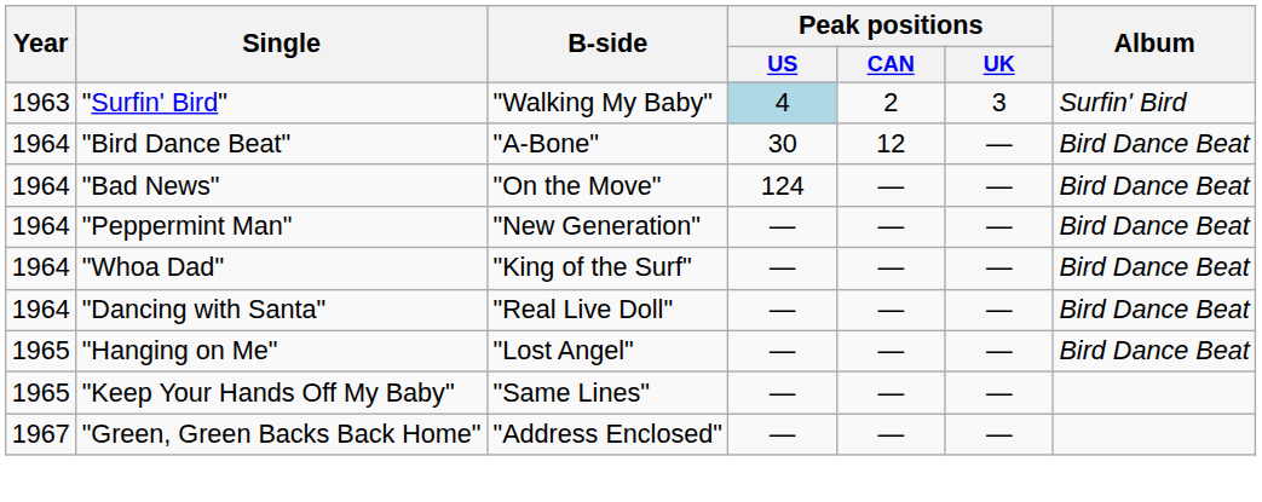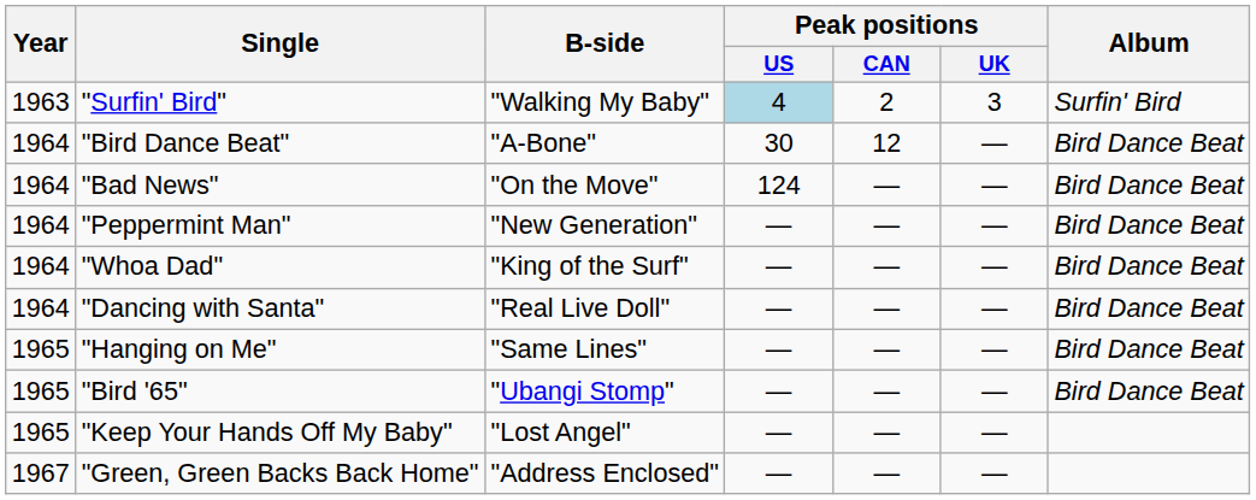"Hanging on Me" | B-side: "Lost Angel" -> "Same Lines"
+ row: 1965 | "Bird '65" | "Ubangi Stomp" | — | — | — | Bird Dance Beat
"Keep Your Hands Off My Baby" | B-side: "Same Lines" -> "Lost Angel"
